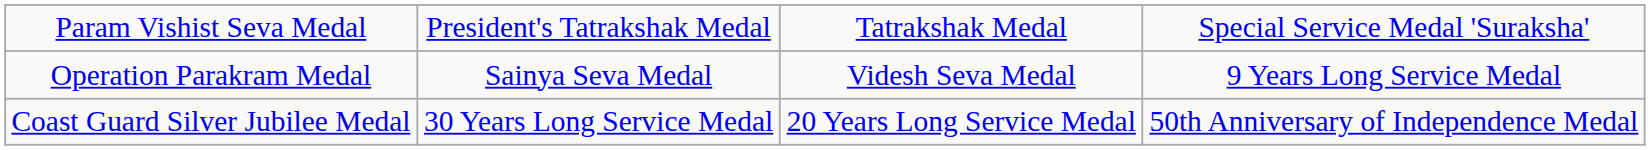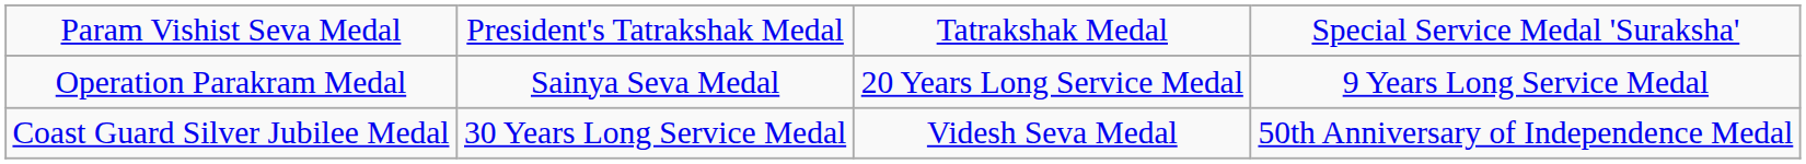Operation Parakram Medal | column 3: Videsh Seva Medal -> 20 Years Long Service Medal
Coast Guard Silver Jubilee Medal | column 3: 20 Years Long Service Medal -> Videsh Seva Medal
